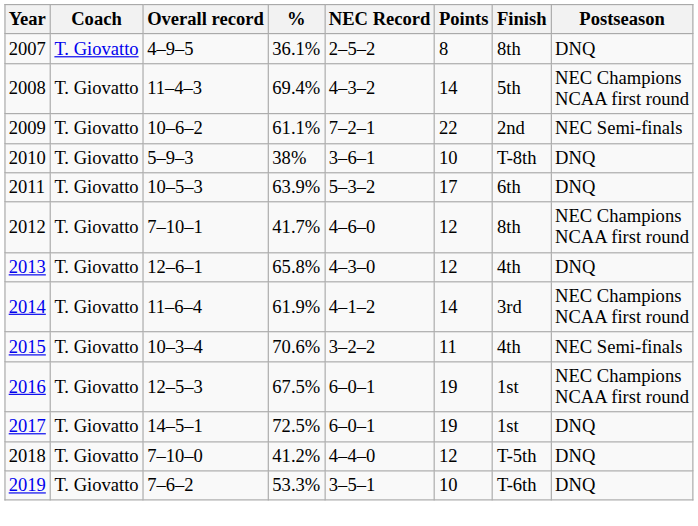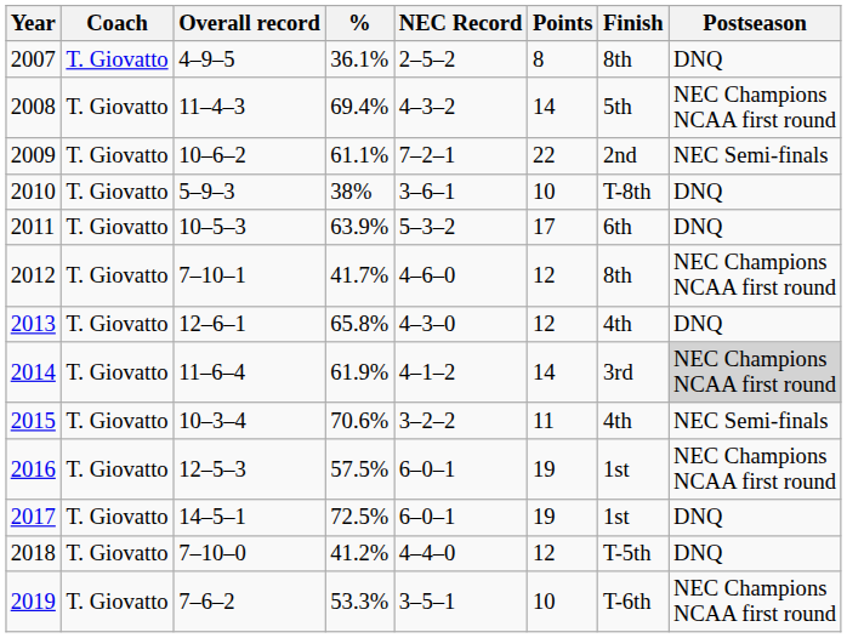2014 | Postseason: no background -> lightgrey background
2016 | %: 67.5% -> 57.5%
2019 | Postseason: DNQ -> NEC Champions NCAA first round
